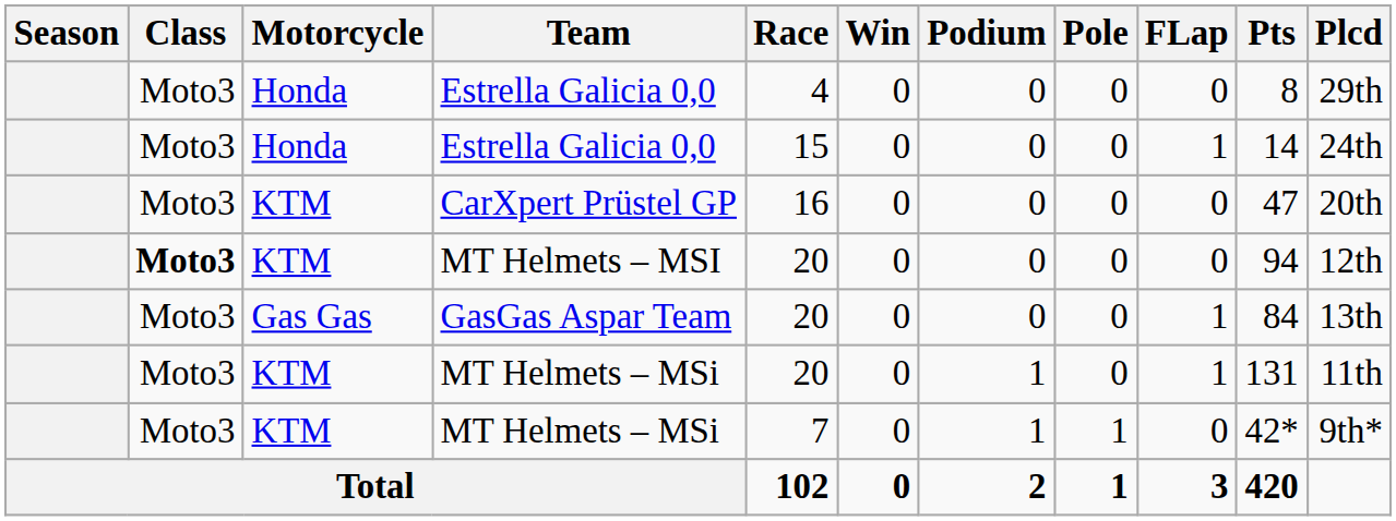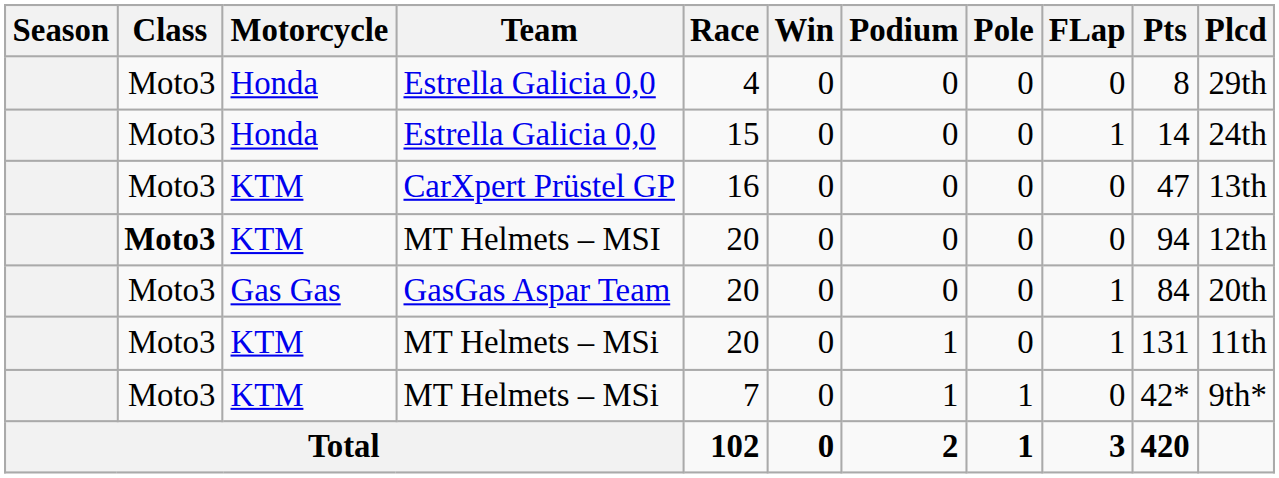CarXpert Prüstel GP | Plcd: 20th -> 13th
GasGas Aspar Team | Plcd: 13th -> 20th
